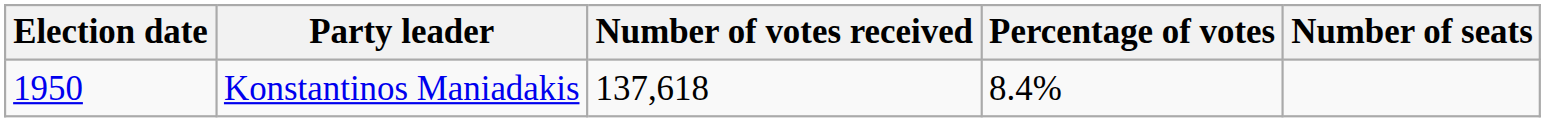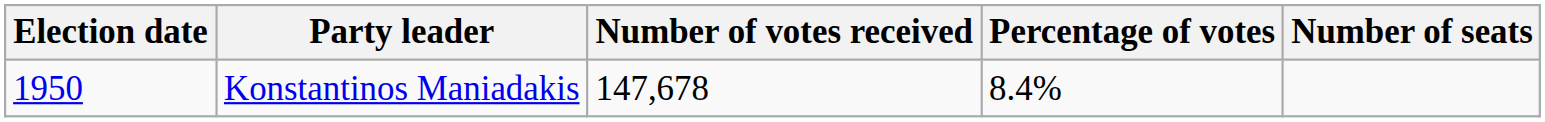Konstantinos Maniadakis | Number of votes received: 137,618 -> 147,678
